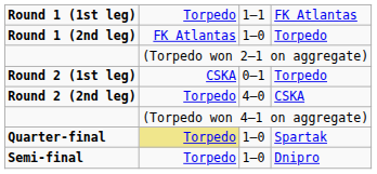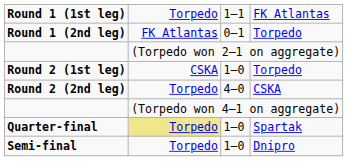Round 1 (2nd leg) | column 3: 1–0 -> 0–1
Round 2 (1st leg) | column 3: 0–1 -> 1–0
